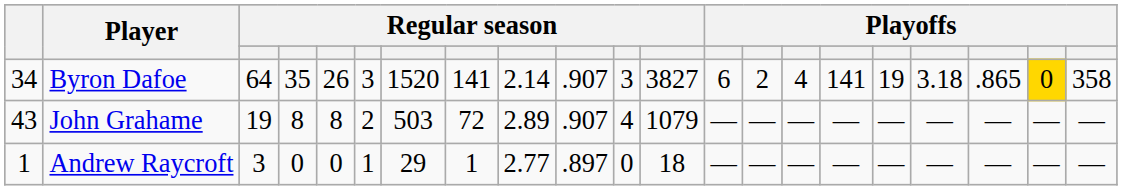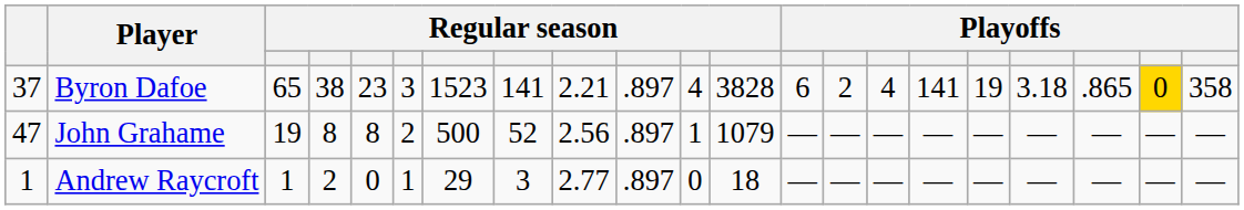Byron Dafoe | column 1: 34 -> 37
Byron Dafoe | column 3: 64 -> 65
Byron Dafoe | column 4: 35 -> 38
Byron Dafoe | column 5: 26 -> 23
Byron Dafoe | column 7: 1520 -> 1523
Byron Dafoe | column 9: 2.14 -> 2.21
Byron Dafoe | column 10: .907 -> .897
Byron Dafoe | column 11: 3 -> 4
Byron Dafoe | column 12: 3827 -> 3828
John Grahame | column 1: 43 -> 47
John Grahame | column 7: 503 -> 500
John Grahame | column 8: 72 -> 52
John Grahame | column 9: 2.89 -> 2.56
John Grahame | column 10: .907 -> .897
John Grahame | column 11: 4 -> 1
Andrew Raycroft | column 3: 3 -> 1
Andrew Raycroft | column 4: 0 -> 2
Andrew Raycroft | column 8: 1 -> 3
